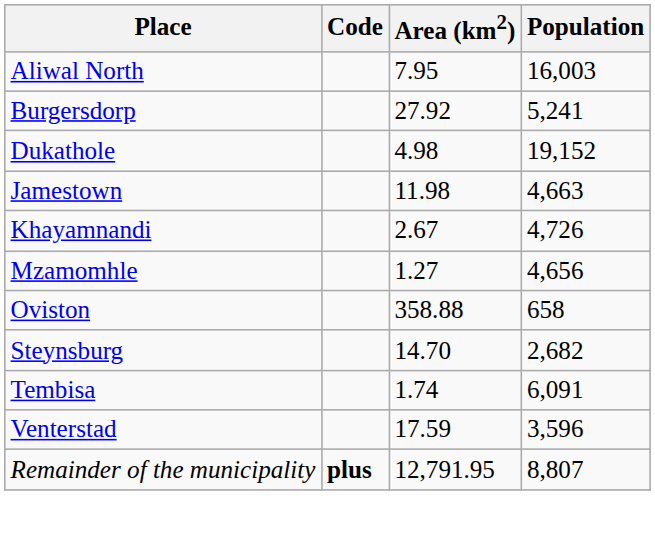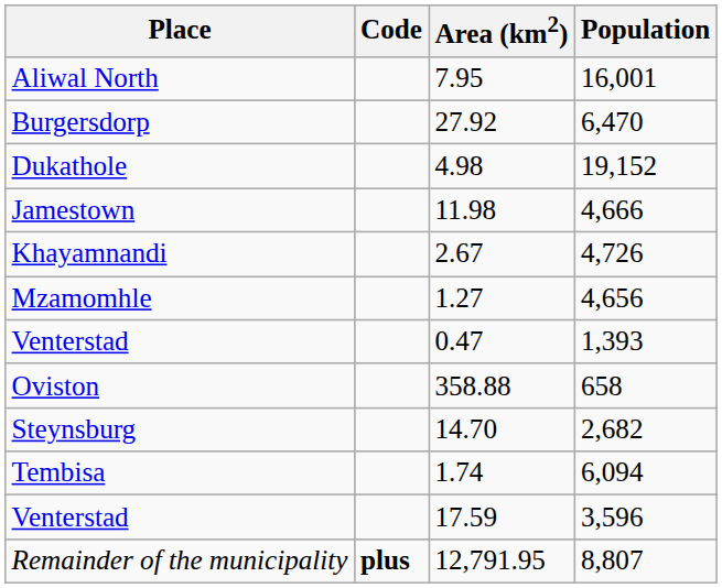Aliwal North | Population: 16,003 -> 16,001
Burgersdorp | Population: 5,241 -> 6,470
Jamestown | Population: 4,663 -> 4,666
+ row: Venterstad | 0.47 | 1,393
Tembisa | Population: 6,091 -> 6,094
